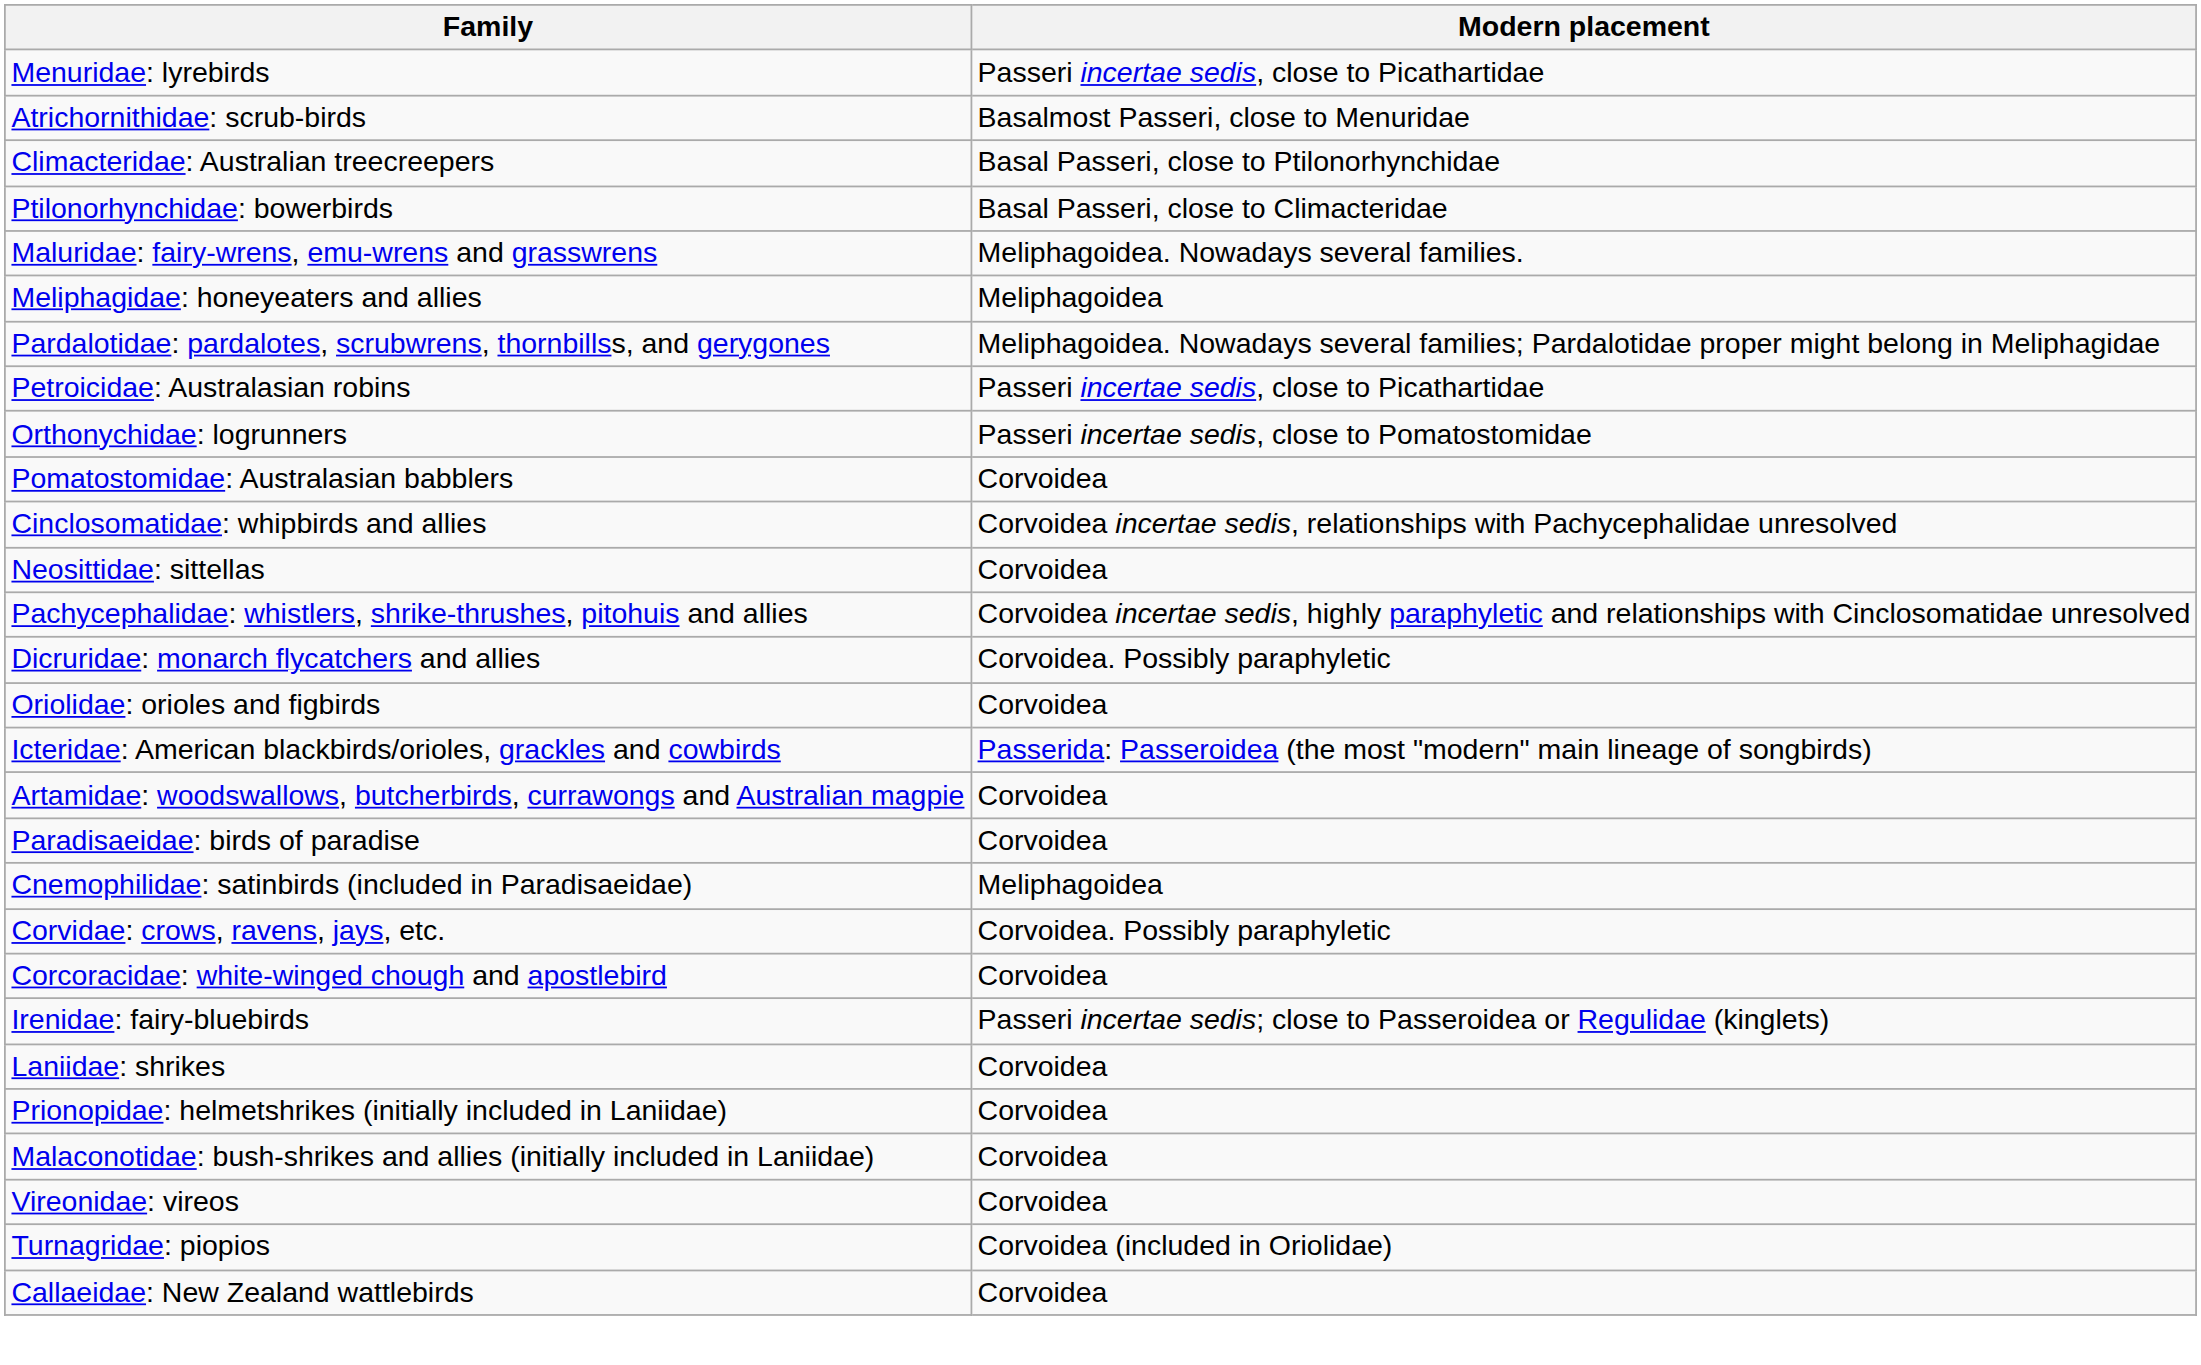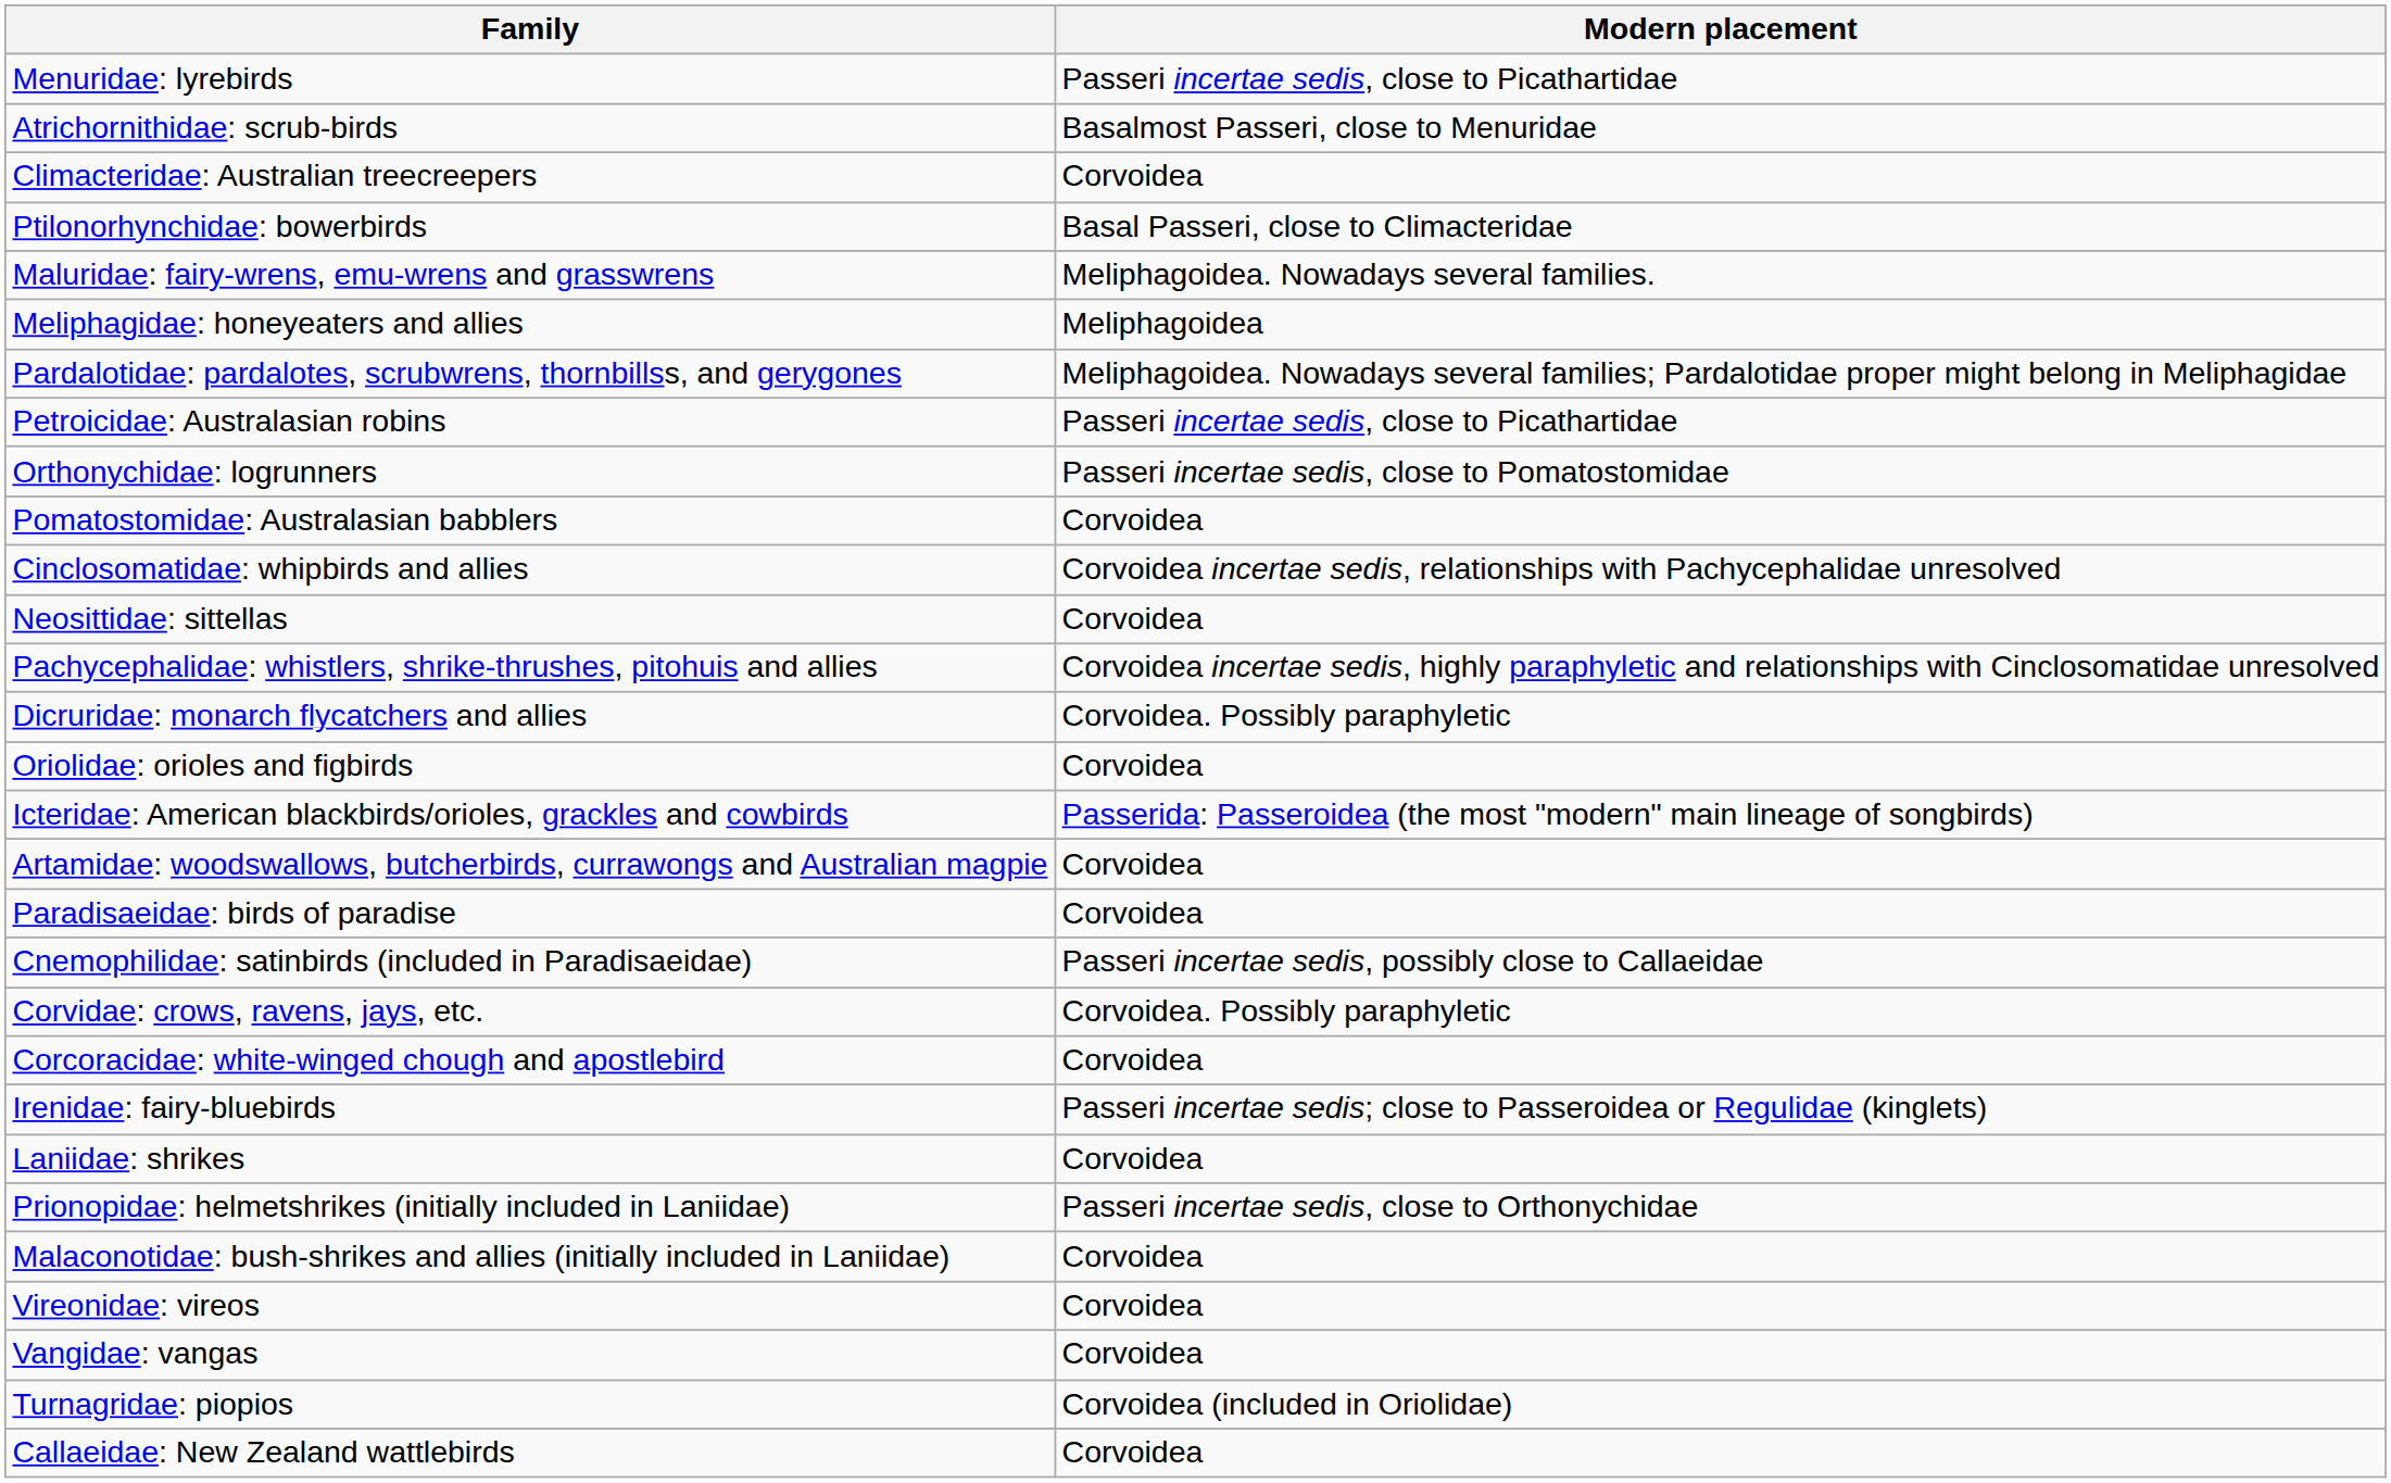Climacteridae: Australian treecreepers | Modern placement: Basal Passeri, close to Ptilonorhynchidae -> Corvoidea
Cnemophilidae: satinbirds (included in Paradisaeidae) | Modern placement: Meliphagoidea -> Passeri incertae sedis, possibly close to Callaeidae
Prionopidae: helmetshrikes (initially included in Laniidae) | Modern placement: Corvoidea -> Passeri incertae sedis, close to Orthonychidae
+ row: Vangidae: vangas | Corvoidea
